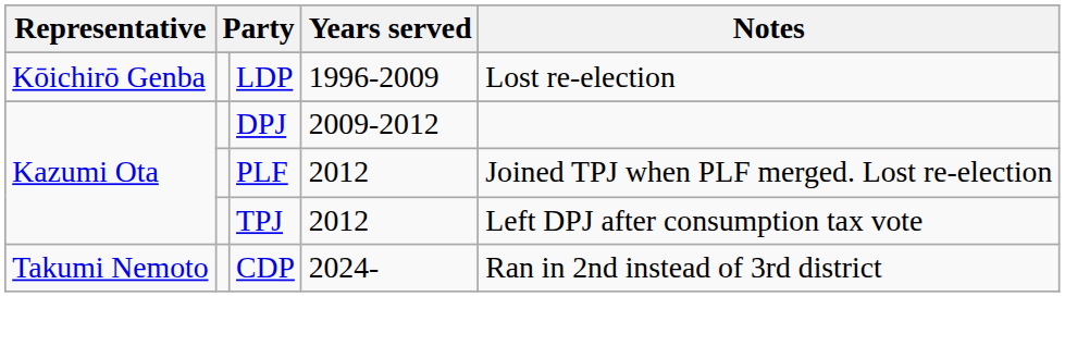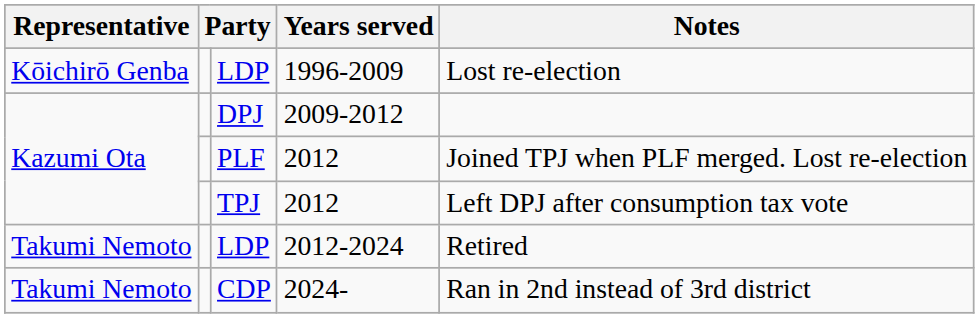+ row: Takumi Nemoto | LDP | 2012-2024 | Retired
